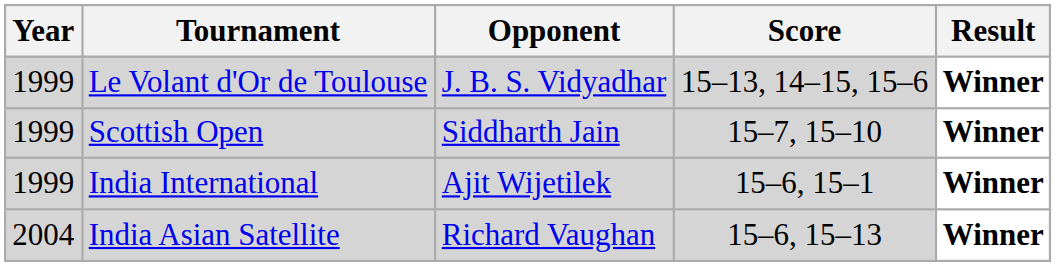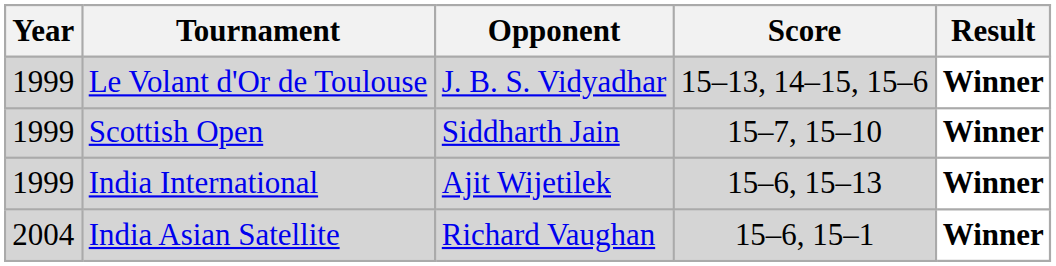India International | Score: 15–6, 15–1 -> 15–6, 15–13
India Asian Satellite | Score: 15–6, 15–13 -> 15–6, 15–1
